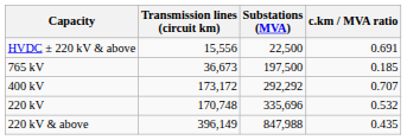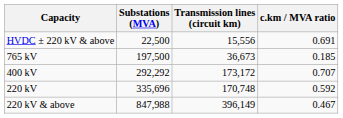columns swapped: Substations (MVA) <-> Transmission lines (circuit km)
220 kV | c.km / MVA ratio: 0.532 -> 0.592
220 kV & above | c.km / MVA ratio: 0.435 -> 0.467
